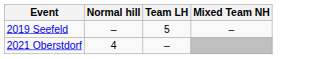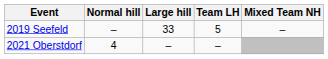+ column: Large hill | 33 | –
